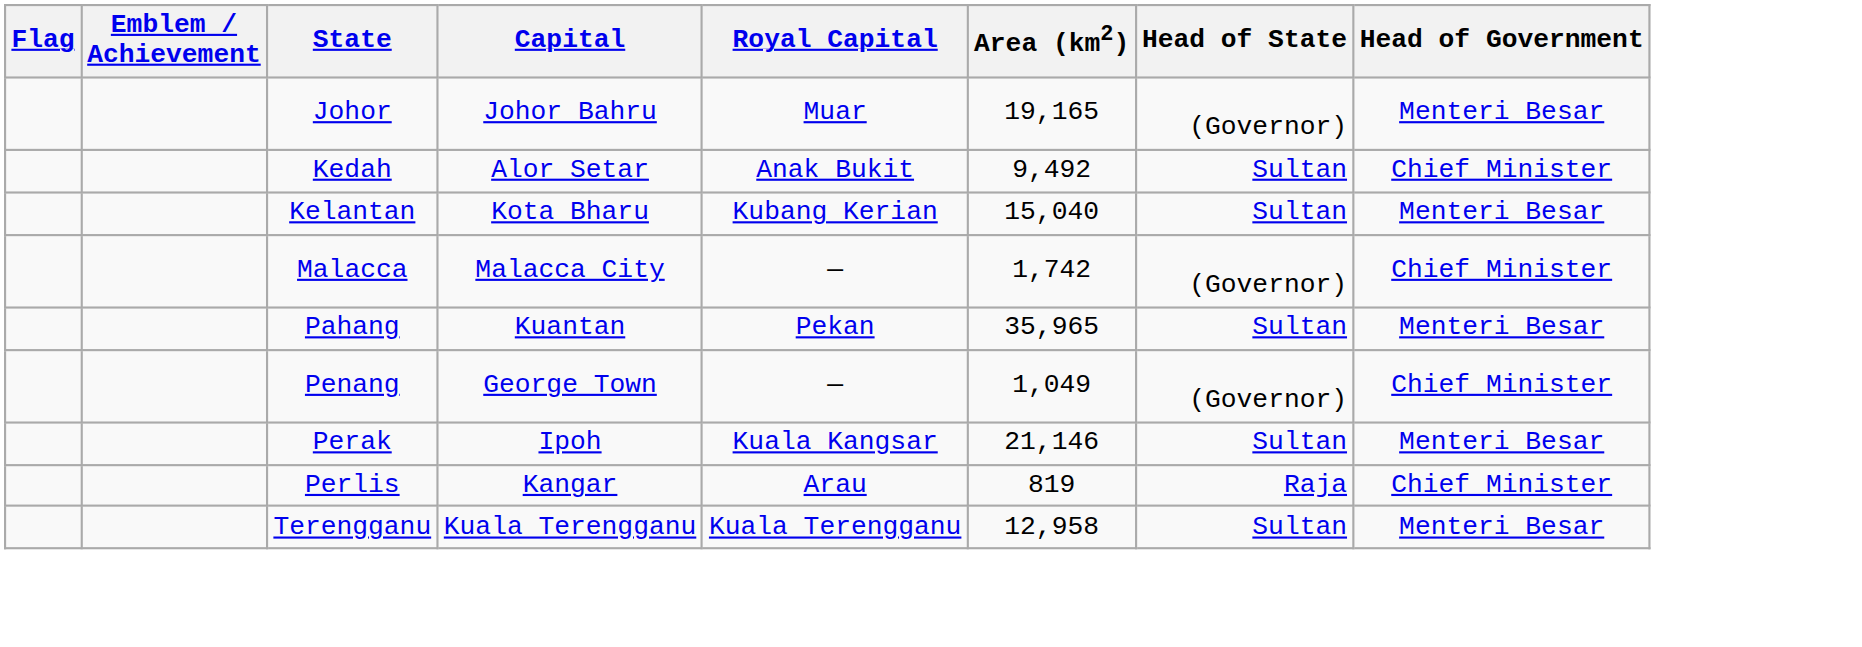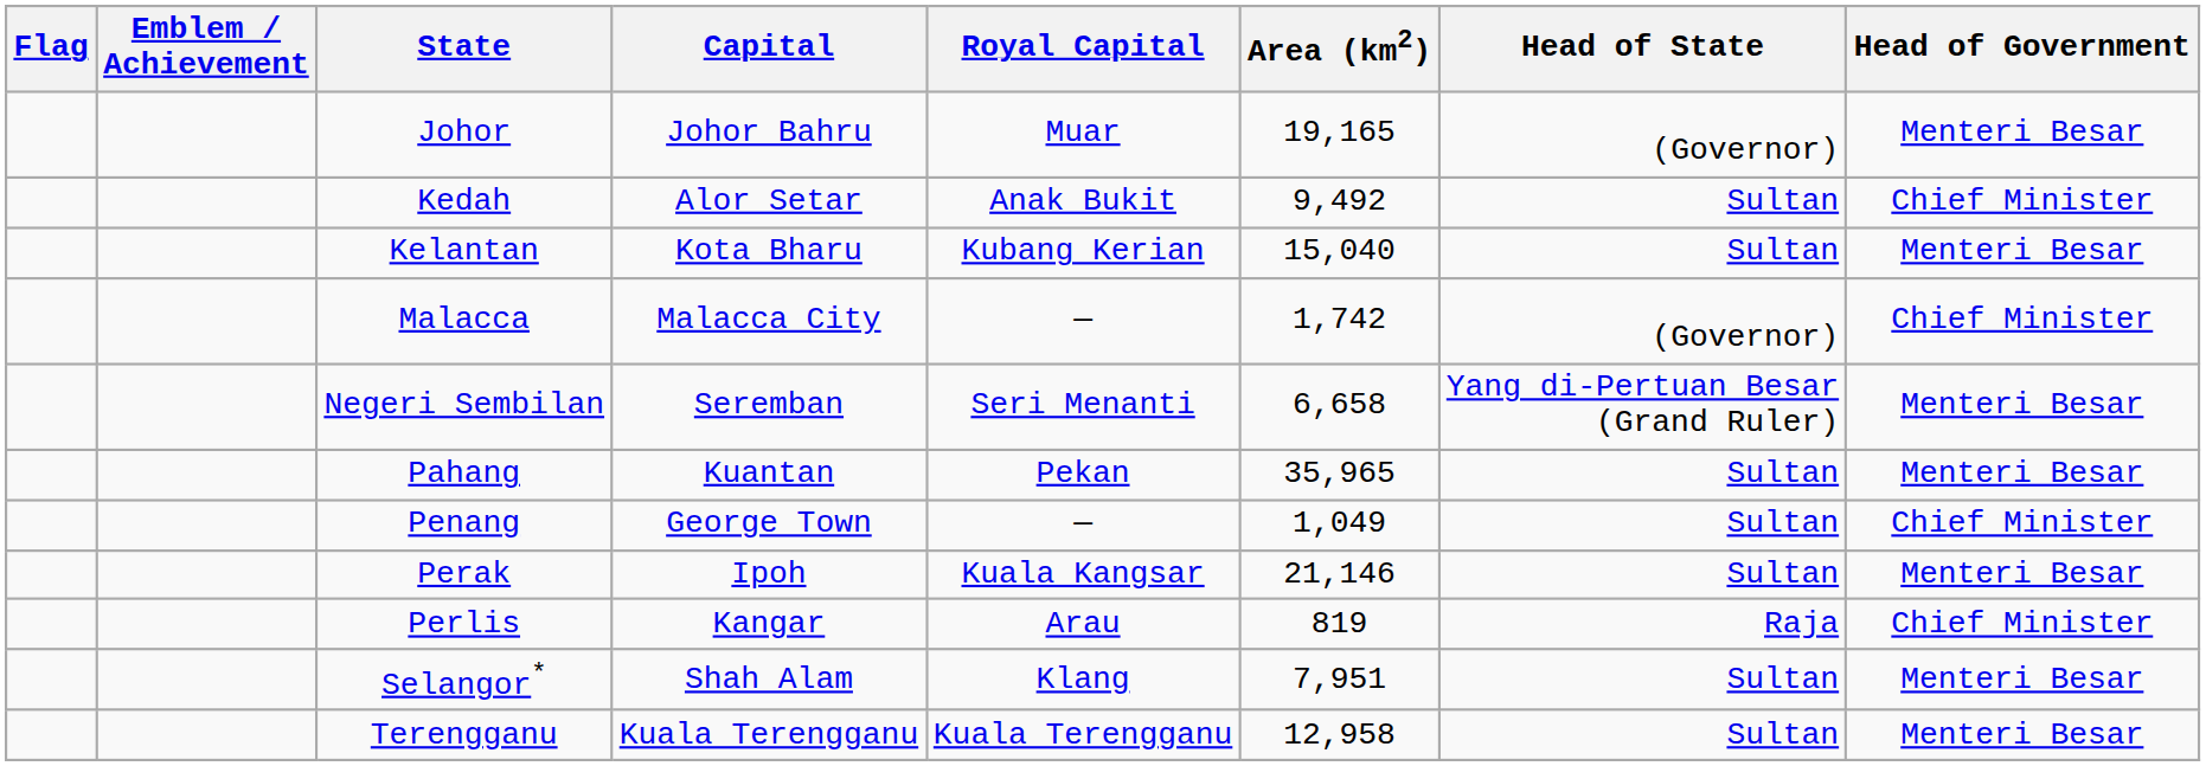+ row: Negeri Sembilan | Seremban | Seri Menanti | 6,658 | Yang di-Pertuan Besar (Grand Ruler) | Menteri Besar
Penang | Head of State: (Governor) -> Sultan
+ row: Selangor* | Shah Alam | Klang | 7,951 | Sultan | Menteri Besar
